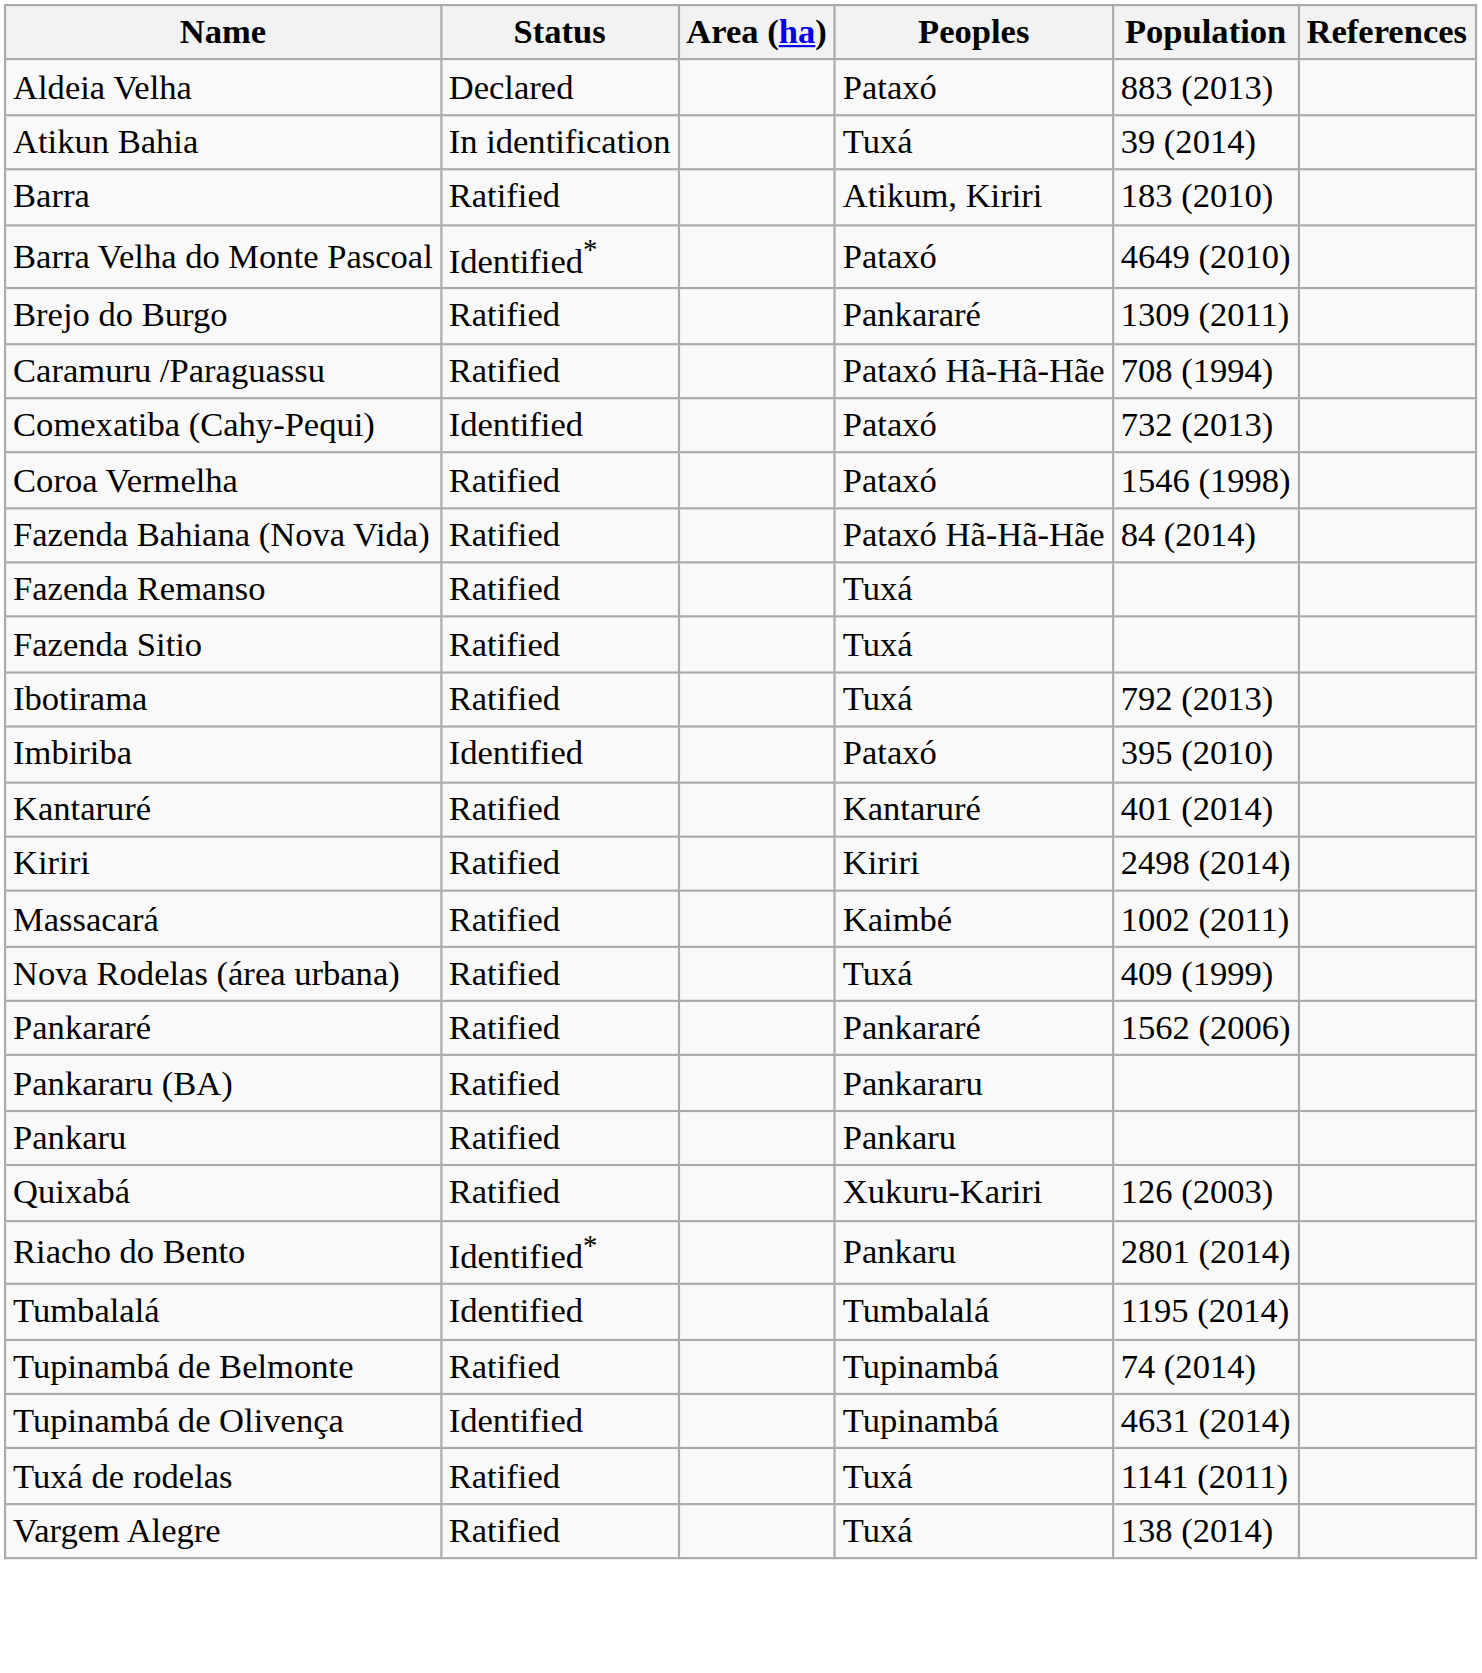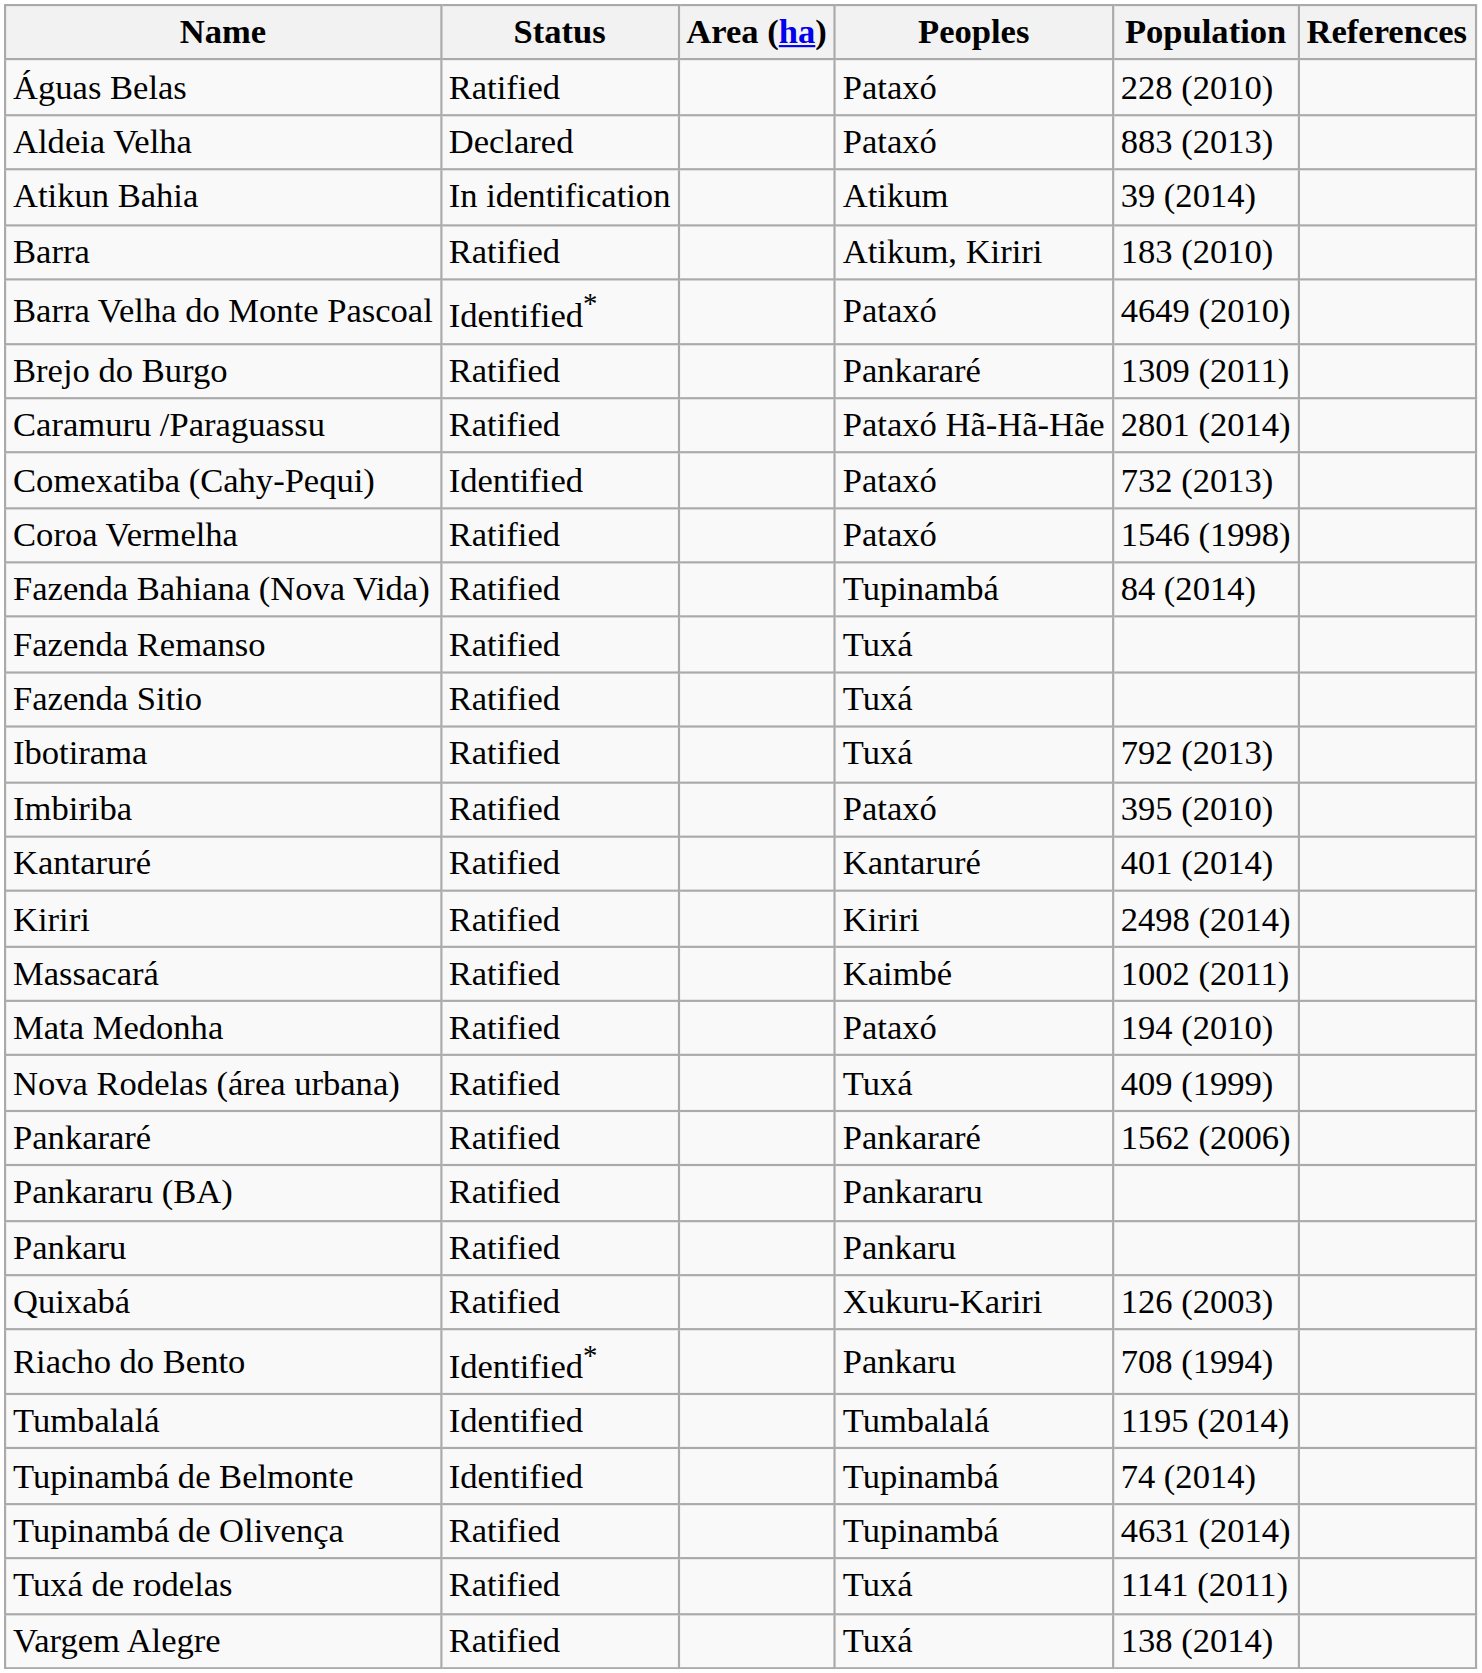+ row: Águas Belas | Ratified | Pataxó | 228 (2010)
Atikun Bahia | Peoples: Tuxá -> Atikum
Caramuru /Paraguassu | Population: 708 (1994) -> 2801 (2014)
Fazenda Bahiana (Nova Vida) | Peoples: Pataxó Hã-Hã-Hãe -> Tupinambá
Imbiriba | Status: Identified -> Ratified
+ row: Mata Medonha | Ratified | Pataxó | 194 (2010)
Riacho do Bento | Population: 2801 (2014) -> 708 (1994)
Tupinambá de Belmonte | Status: Ratified -> Identified
Tupinambá de Olivença | Status: Identified -> Ratified
